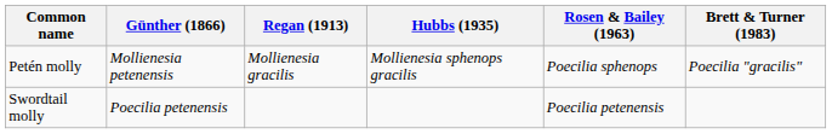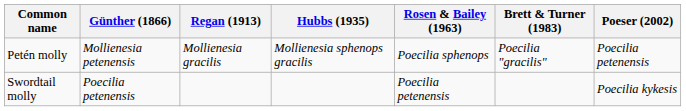+ column: Poeser (2002) | Poecilia petenensis | Poecilia kykesis
